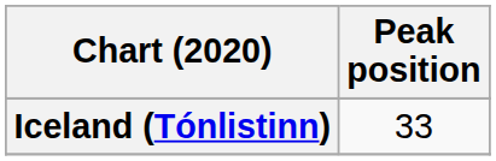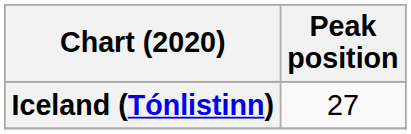Iceland (Tónlistinn) | Peak position: 33 -> 27
